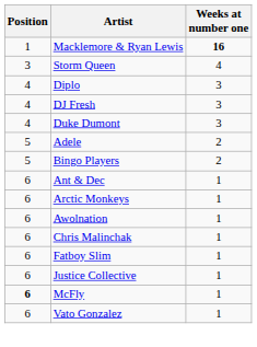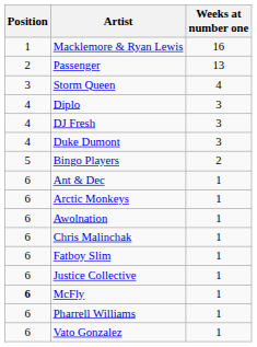Macklemore & Ryan Lewis | Weeks at number one: bold -> normal
+ row: 2 | Passenger | 13
- row: 5 | Adele | 2
+ row: 6 | Pharrell Williams | 1
